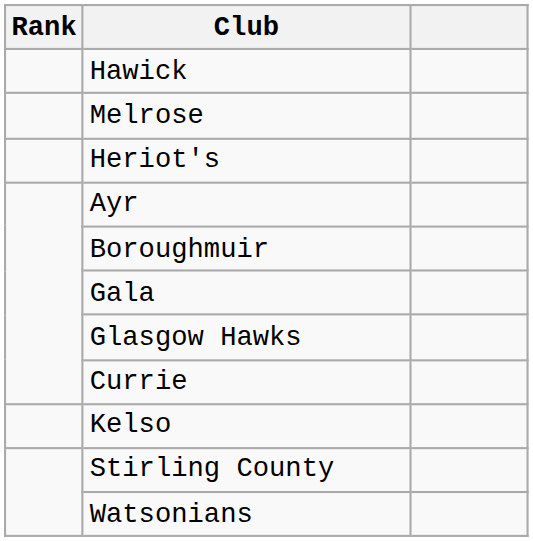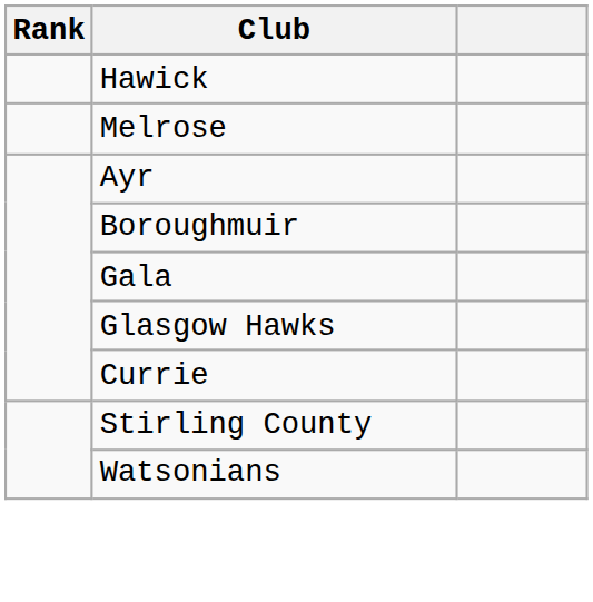- row: Heriot's
- row: Kelso
